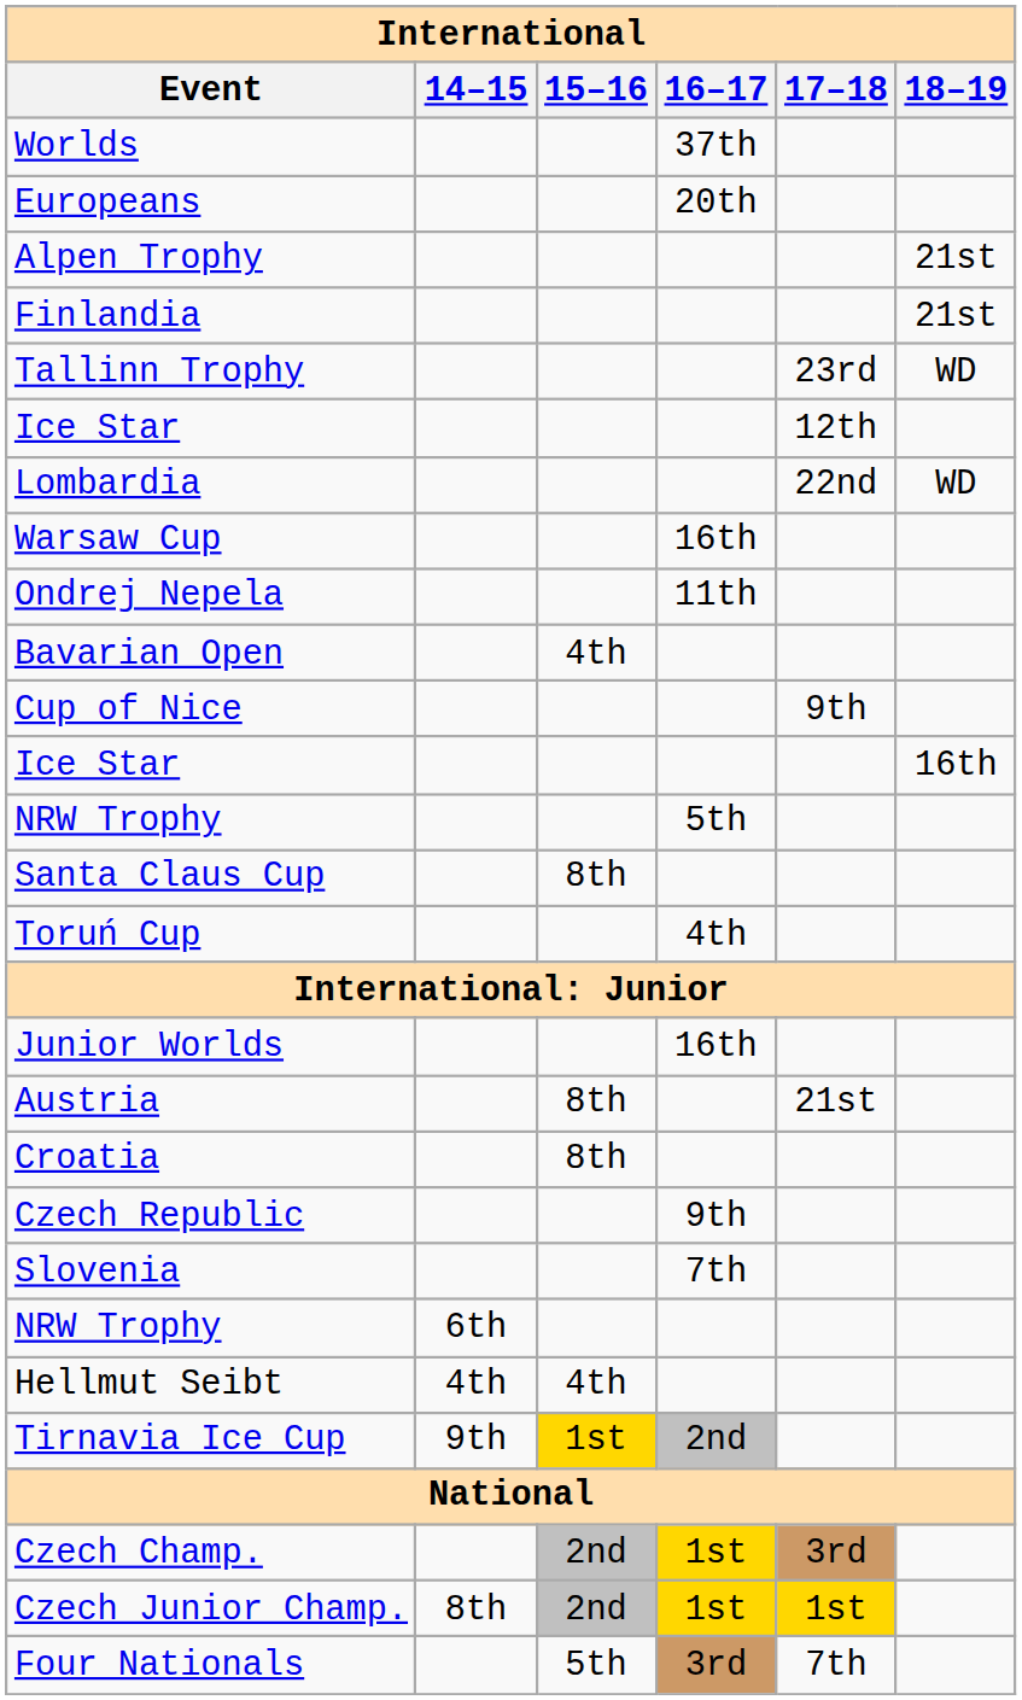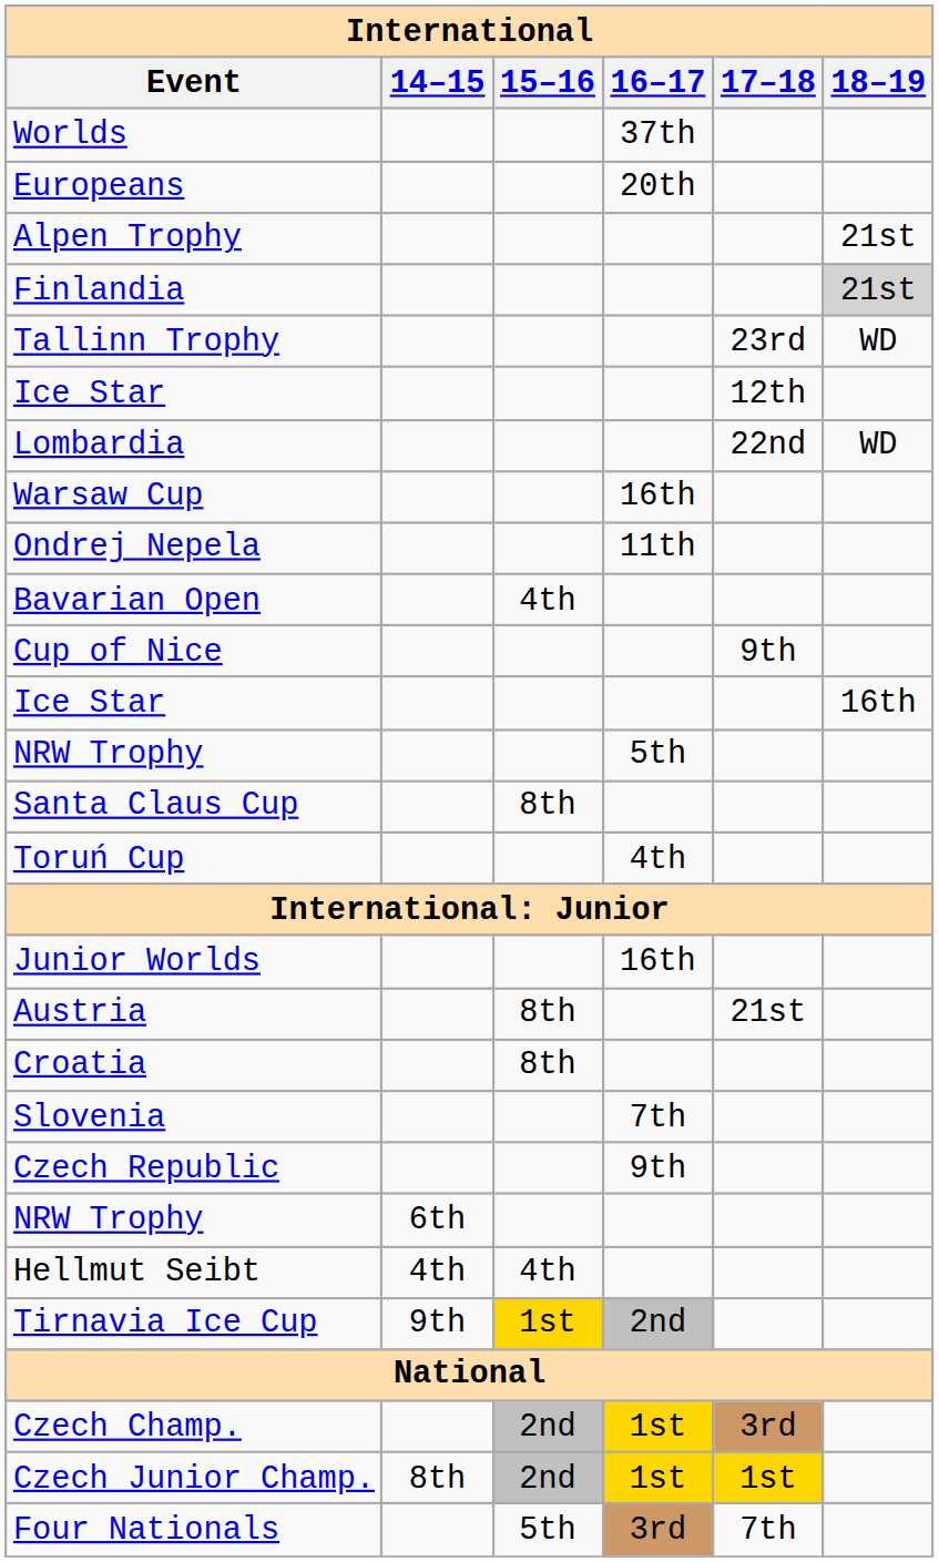Finlandia | 18–19: no background -> lightgrey background
rows swapped: Czech Republic <-> Slovenia
